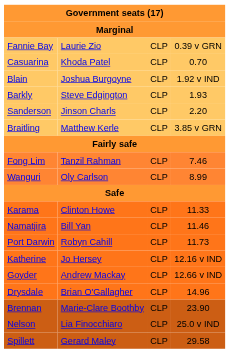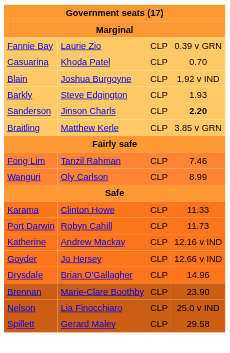Sanderson | column 4: normal -> bold
- row: Namatjira | Bill Yan | CLP | 11.46
Katherine | column 2: Jo Hersey -> Andrew Mackay
Goyder | column 2: Andrew Mackay -> Jo Hersey
